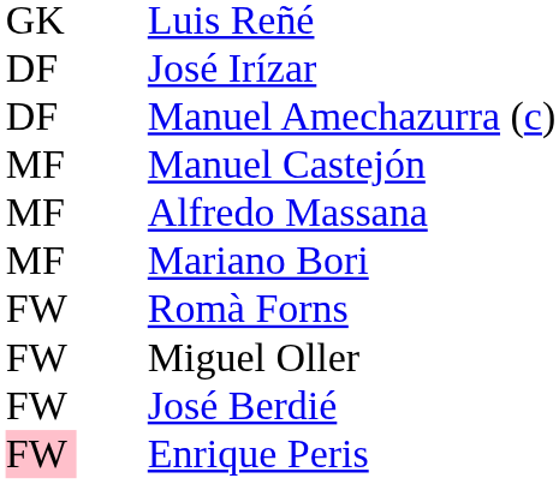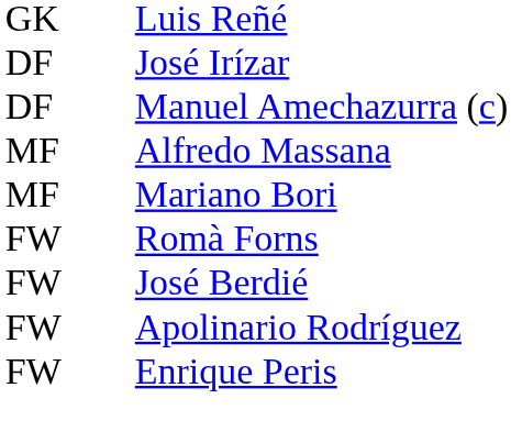- row: MF | Manuel Castejón
- row: FW | Miguel Oller
+ row: FW | Apolinario Rodríguez
Enrique Peris | column 1: pink background -> no background
